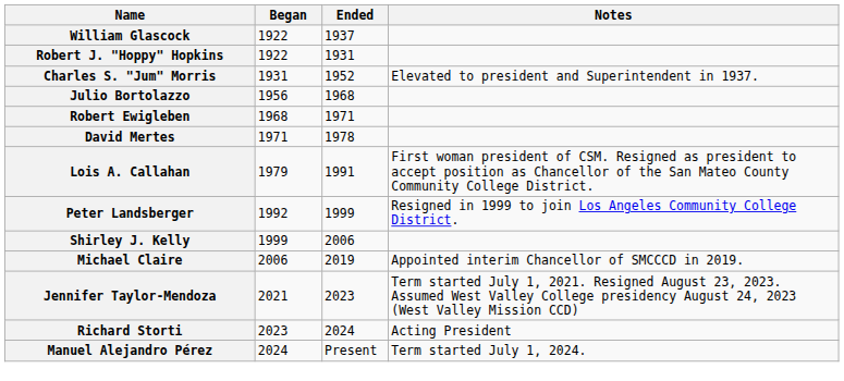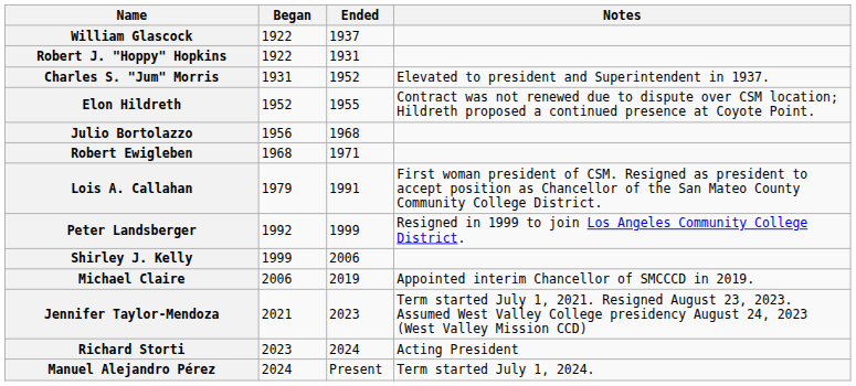+ row: Elon Hildreth | 1952 | 1955 | Contract was not renewed due to dispute over CSM location; Hildreth proposed a continued presence at Coyote Point.
- row: David Mertes | 1971 | 1978
